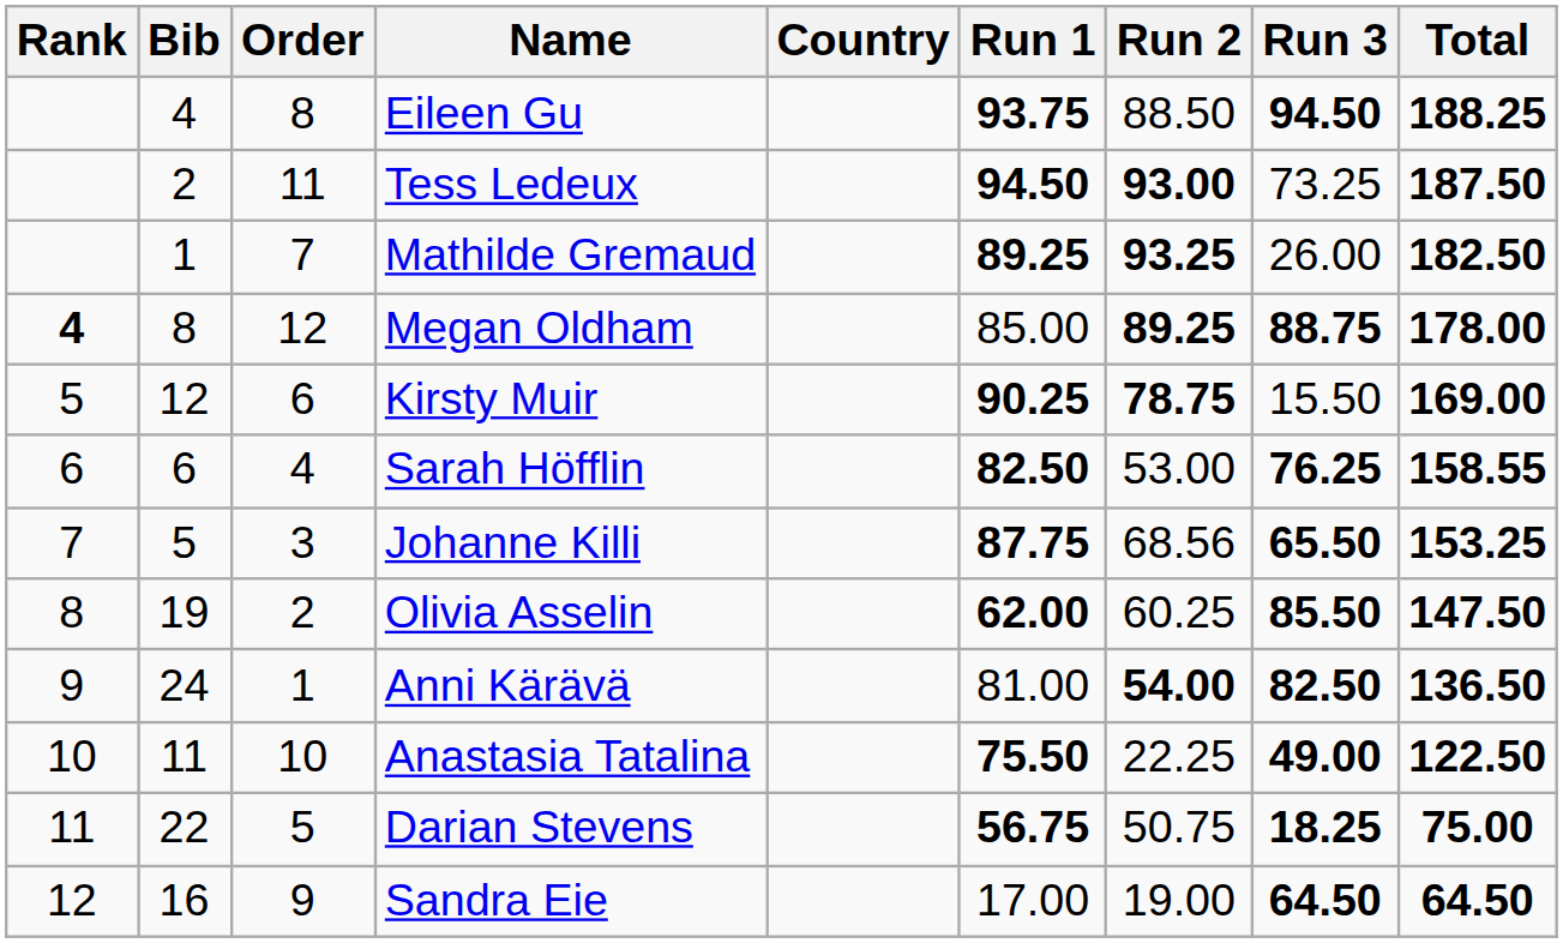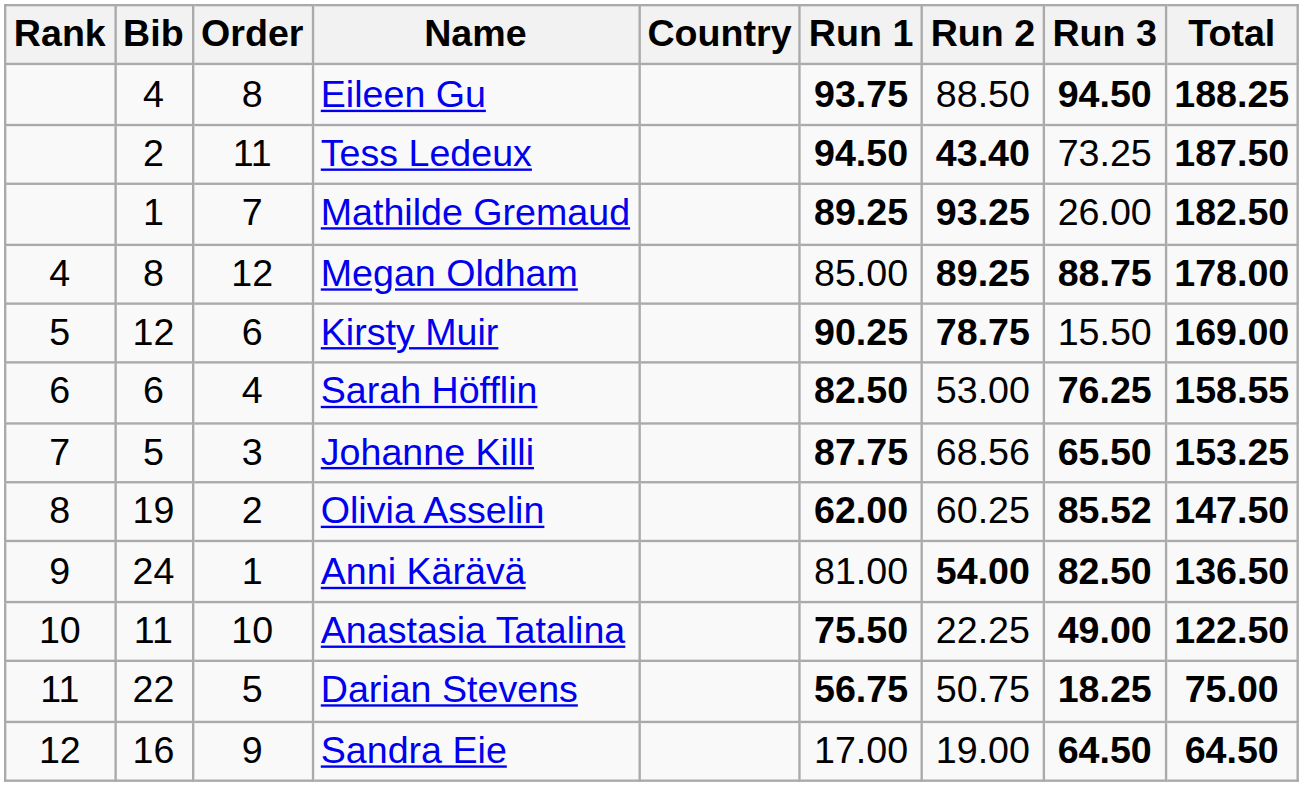Tess Ledeux | Run 2: 93.00 -> 43.40
Megan Oldham | Rank: bold -> normal
Olivia Asselin | Run 3: 85.50 -> 85.52
